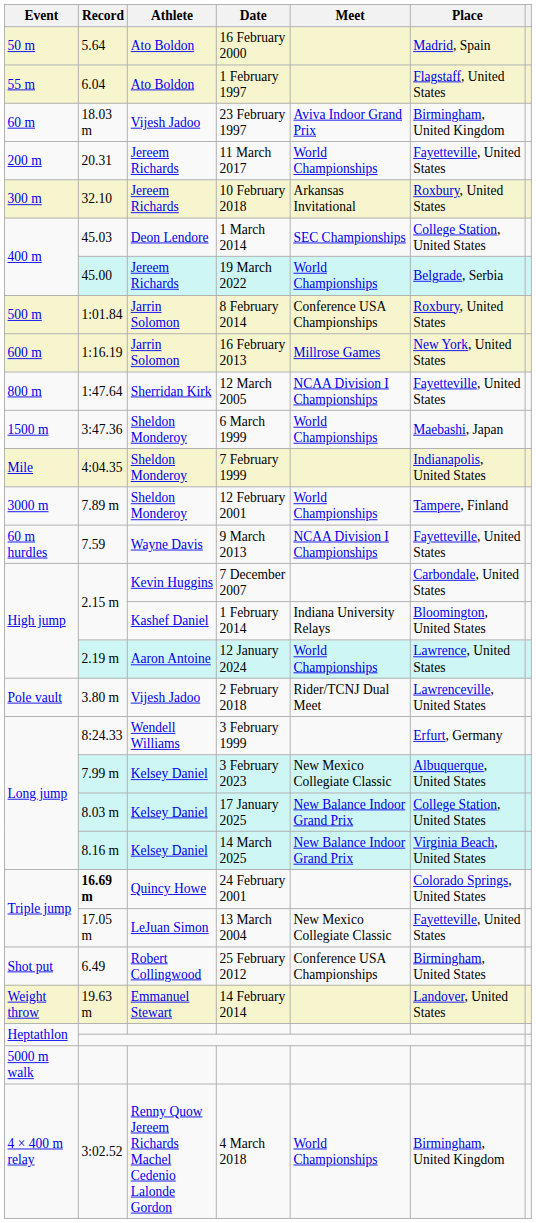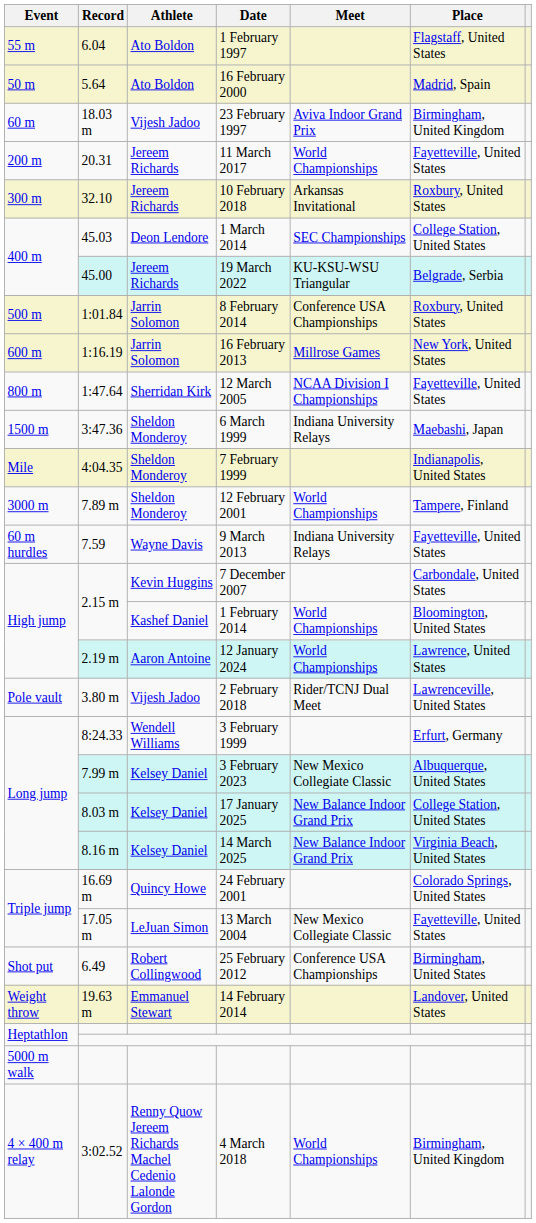rows swapped: 16 February 2000 <-> 1 February 1997
19 March 2022 | Meet: World Championships -> KU-KSU-WSU Triangular
6 March 1999 | Meet: World Championships -> Indiana University Relays
9 March 2013 | Meet: NCAA Division I Championships -> Indiana University Relays
1 February 2014 | Meet: Indiana University Relays -> World Championships
24 February 2001 | Record: bold -> normal
